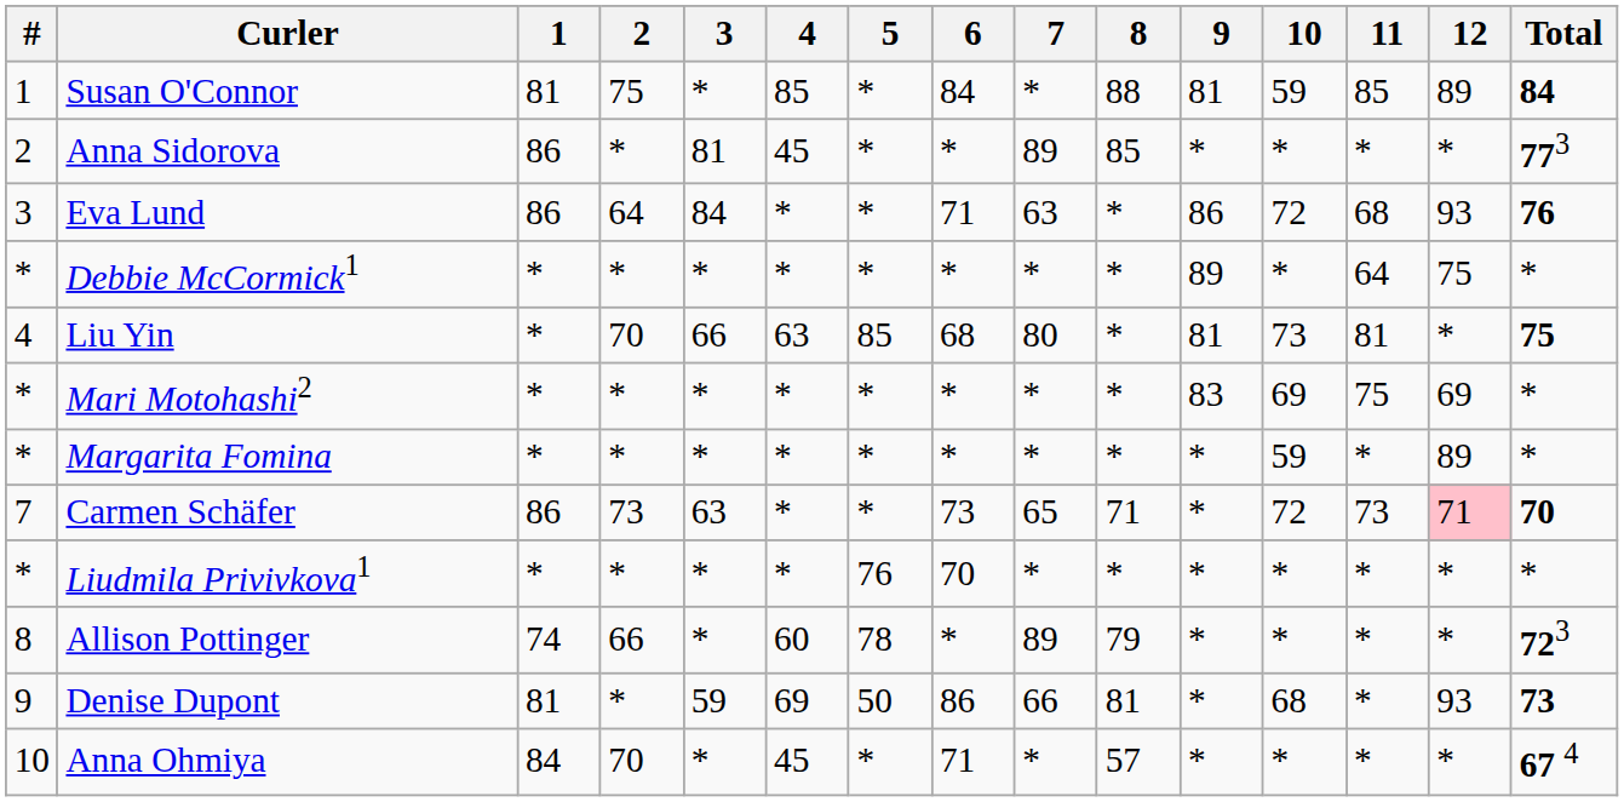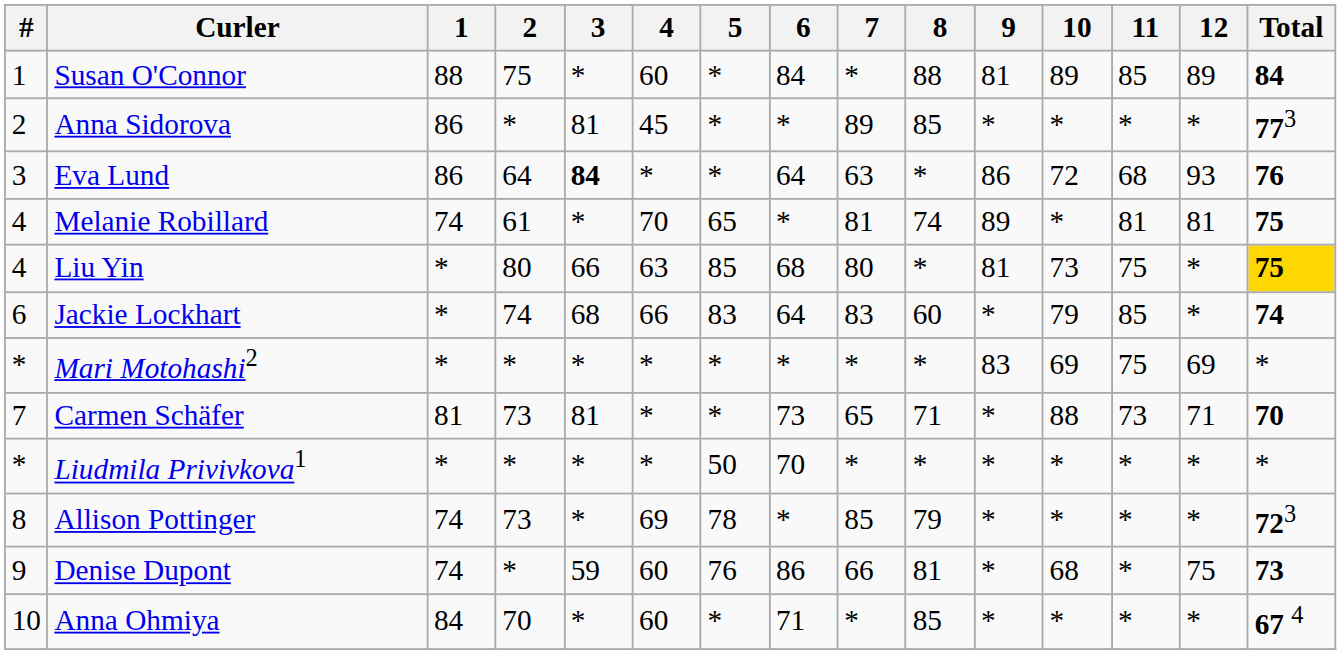Susan O'Connor | 1: 81 -> 88
Susan O'Connor | 4: 85 -> 60
Susan O'Connor | 10: 59 -> 89
Eva Lund | 3: normal -> bold
Eva Lund | 6: 71 -> 64
- row: * | Debbie McCormick1 | * | * | * | * | * | * | * | * | 89 | * | 64 | 75 | *
+ row: 4 | Melanie Robillard | 74 | 61 | * | 70 | 65 | * | 81 | 74 | 89 | * | 81 | 81 | 75
Liu Yin | 2: 70 -> 80
Liu Yin | 11: 81 -> 75
Liu Yin | Total: no background -> gold background
+ row: 6 | Jackie Lockhart | * | 74 | 68 | 66 | 83 | 64 | 83 | 60 | * | 79 | 85 | * | 74
- row: * | Margarita Fomina | * | * | * | * | * | * | * | * | * | 59 | * | 89 | *
Carmen Schäfer | 1: 86 -> 81
Carmen Schäfer | 3: 63 -> 81
Carmen Schäfer | 10: 72 -> 88
Carmen Schäfer | 12: pink background -> no background
Liudmila Privivkova1 | 5: 76 -> 50
Allison Pottinger | 2: 66 -> 73
Allison Pottinger | 4: 60 -> 69
Allison Pottinger | 7: 89 -> 85
Denise Dupont | 1: 81 -> 74
Denise Dupont | 4: 69 -> 60
Denise Dupont | 5: 50 -> 76
Denise Dupont | 12: 93 -> 75
Anna Ohmiya | 4: 45 -> 60
Anna Ohmiya | 8: 57 -> 85
